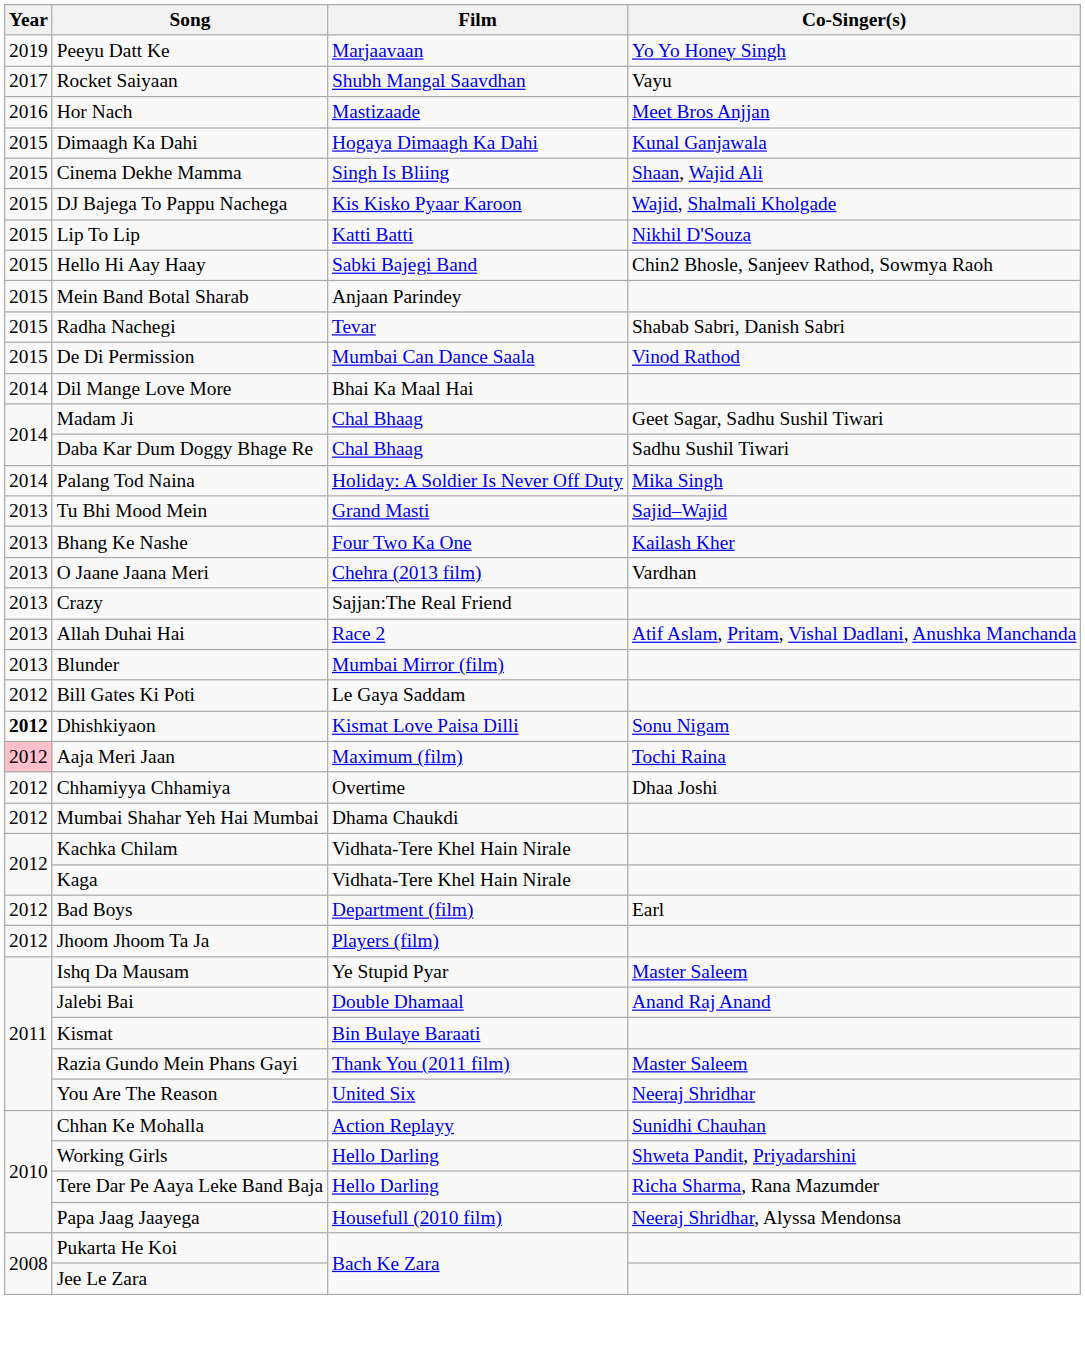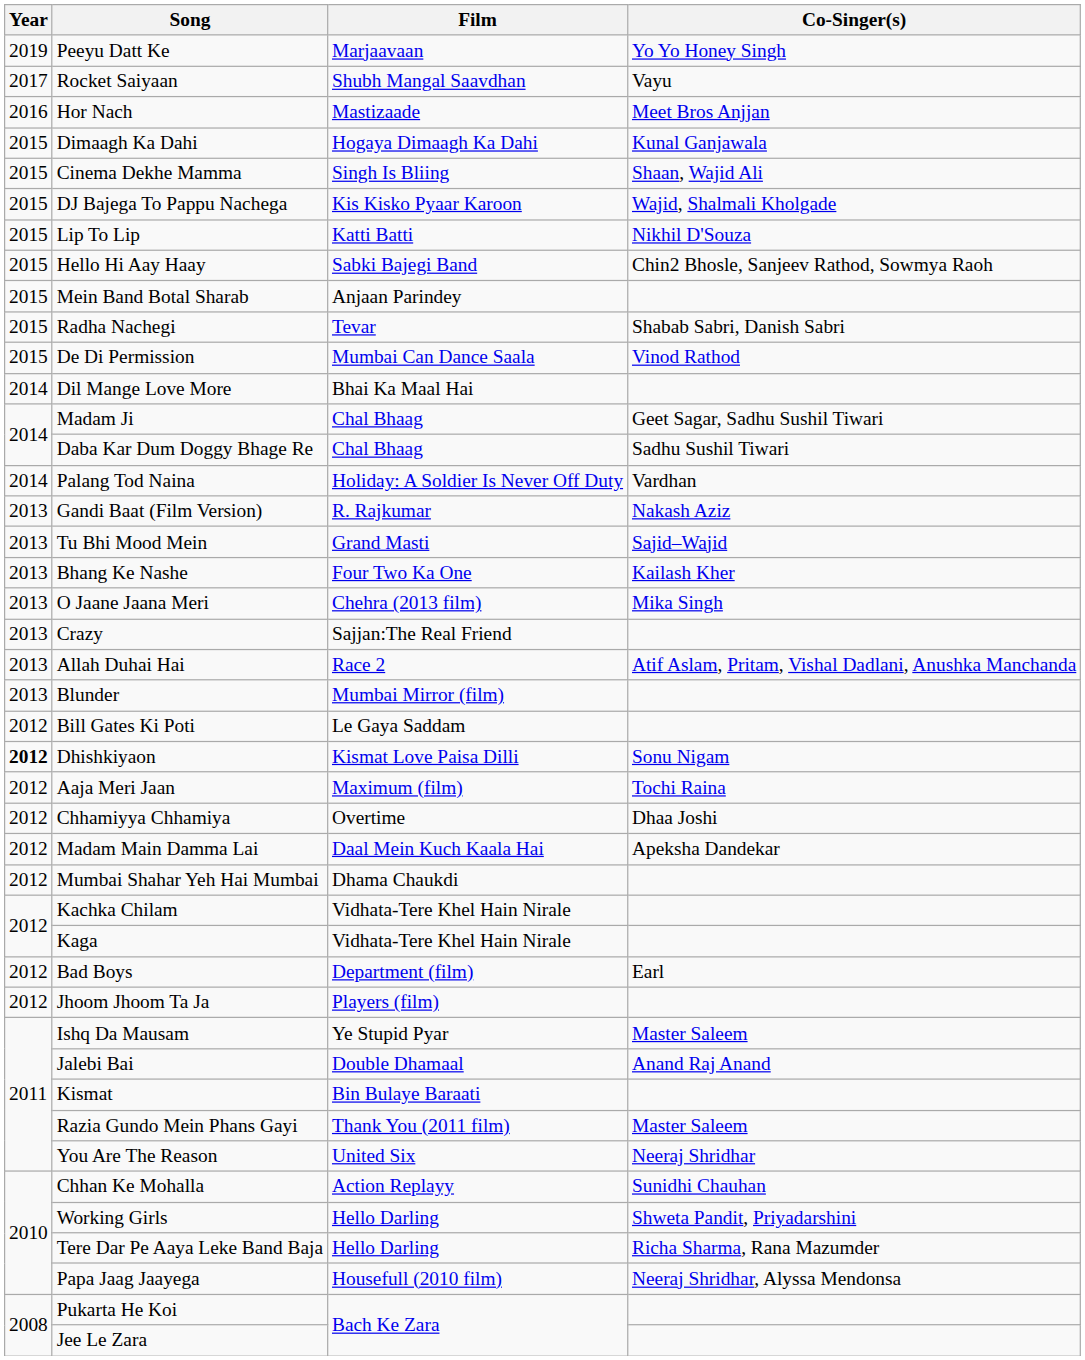Palang Tod Naina | Co-Singer(s): Mika Singh -> Vardhan
+ row: 2013 | Gandi Baat (Film Version) | R. Rajkumar | Nakash Aziz
O Jaane Jaana Meri | Co-Singer(s): Vardhan -> Mika Singh
Aaja Meri Jaan | Year: pink background -> no background
+ row: 2012 | Madam Main Damma Lai | Daal Mein Kuch Kaala Hai | Apeksha Dandekar
